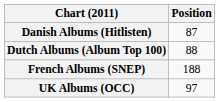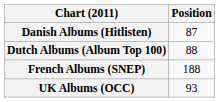UK Albums (OCC) | Position: 97 -> 93
